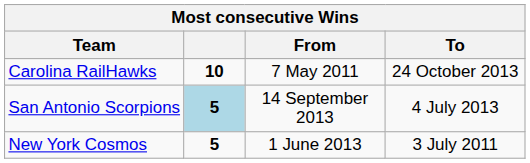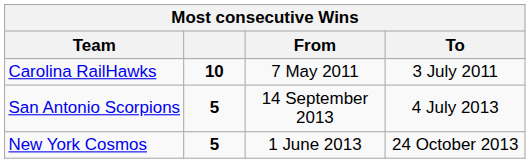Carolina RailHawks | To: 24 October 2013 -> 3 July 2011
San Antonio Scorpions | column 2: lightblue background -> no background
New York Cosmos | To: 3 July 2011 -> 24 October 2013
